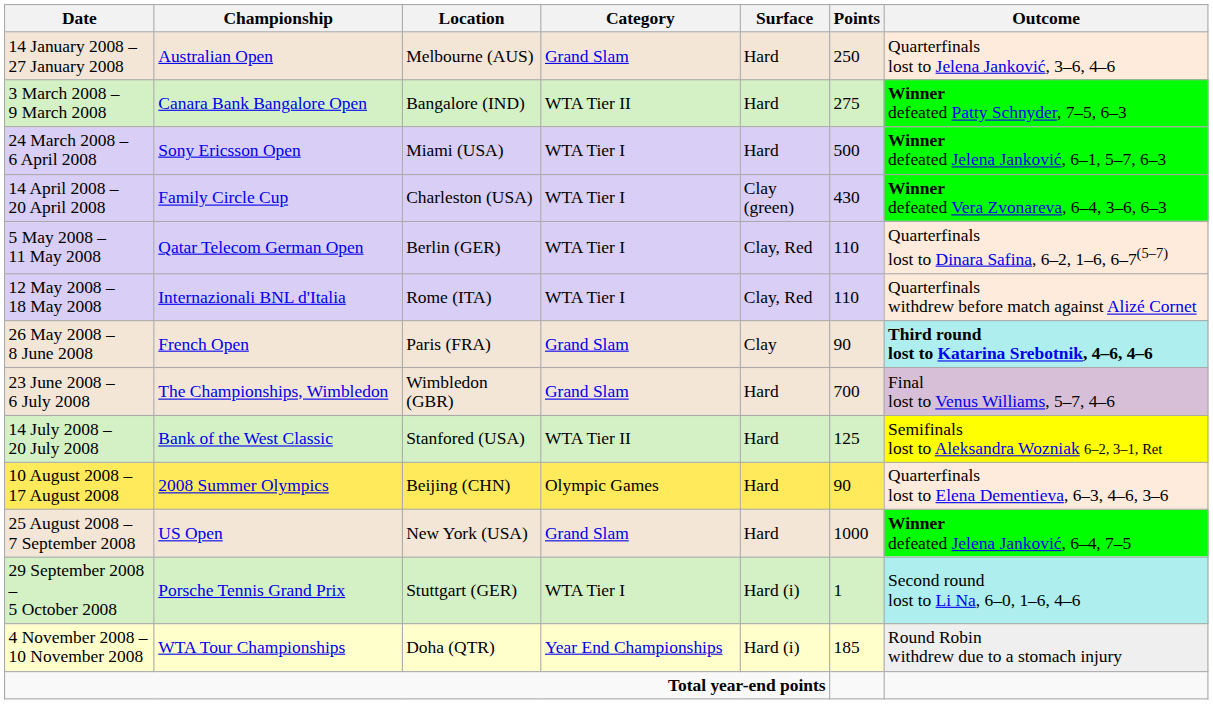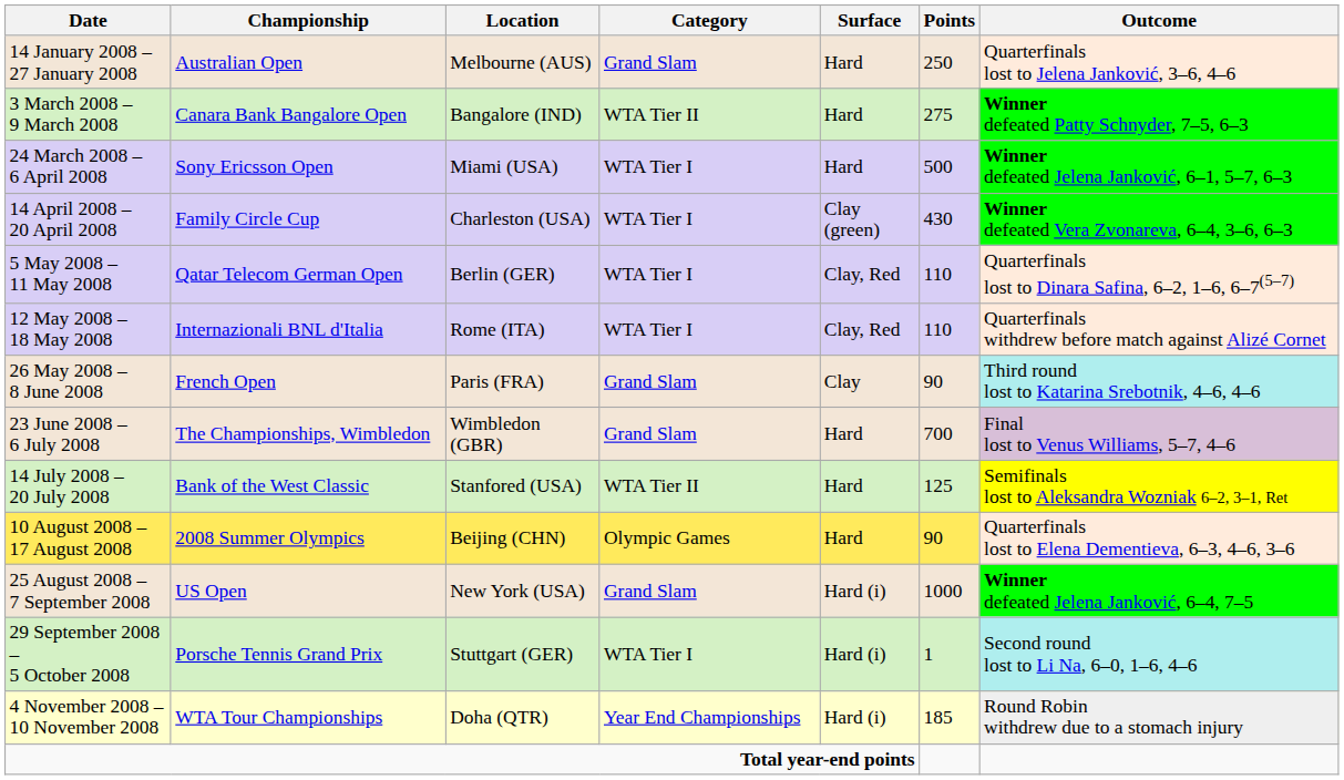26 May 2008 – 8 June 2008 | Outcome: bold -> normal
25 August 2008 – 7 September 2008 | Surface: Hard -> Hard (i)
